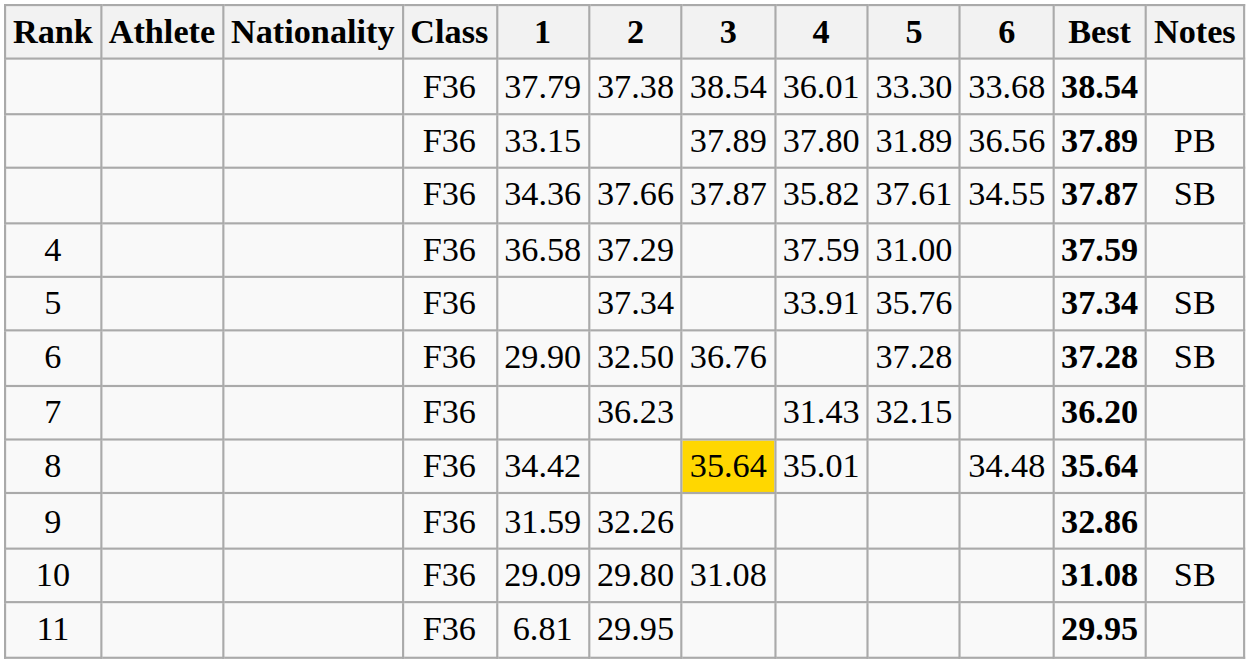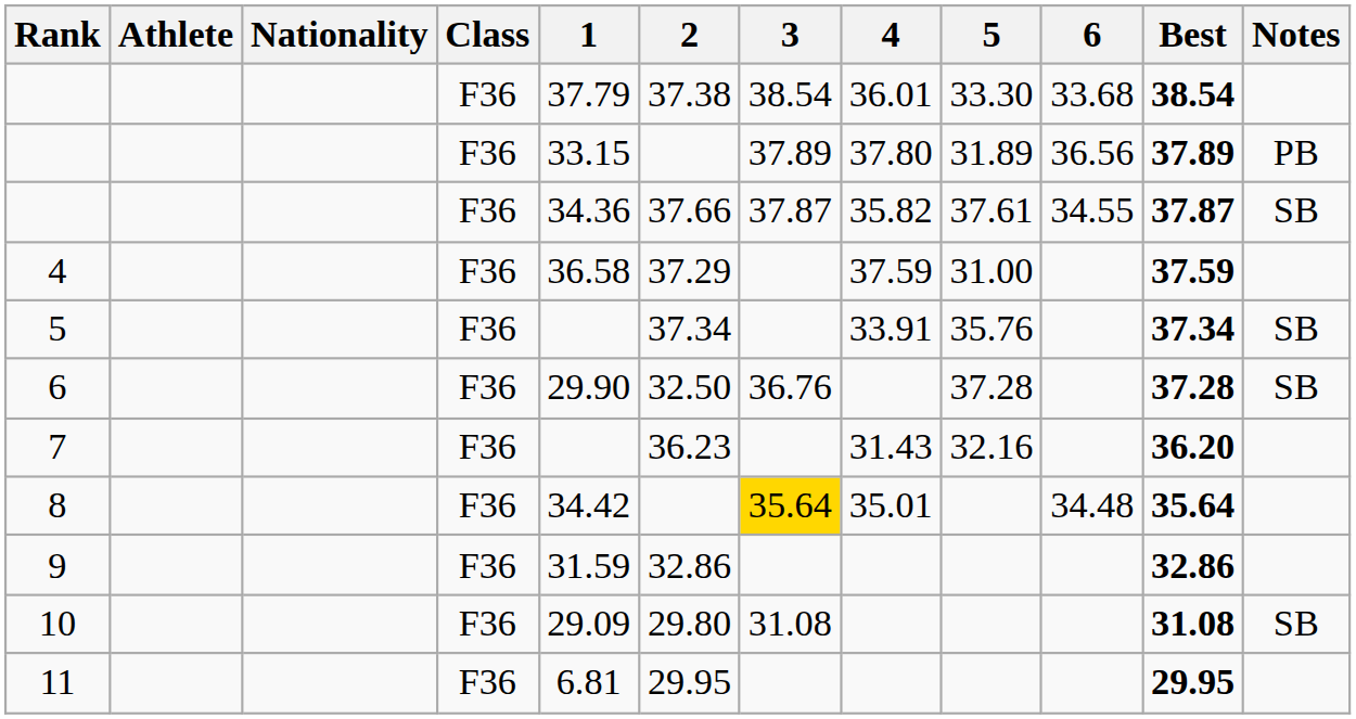7 | 5: 32.15 -> 32.16
9 | 2: 32.26 -> 32.86
